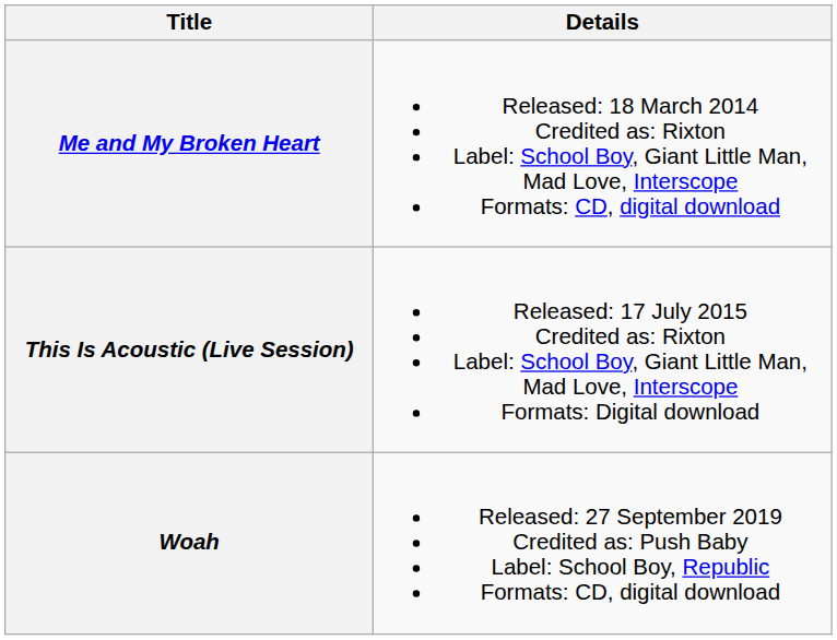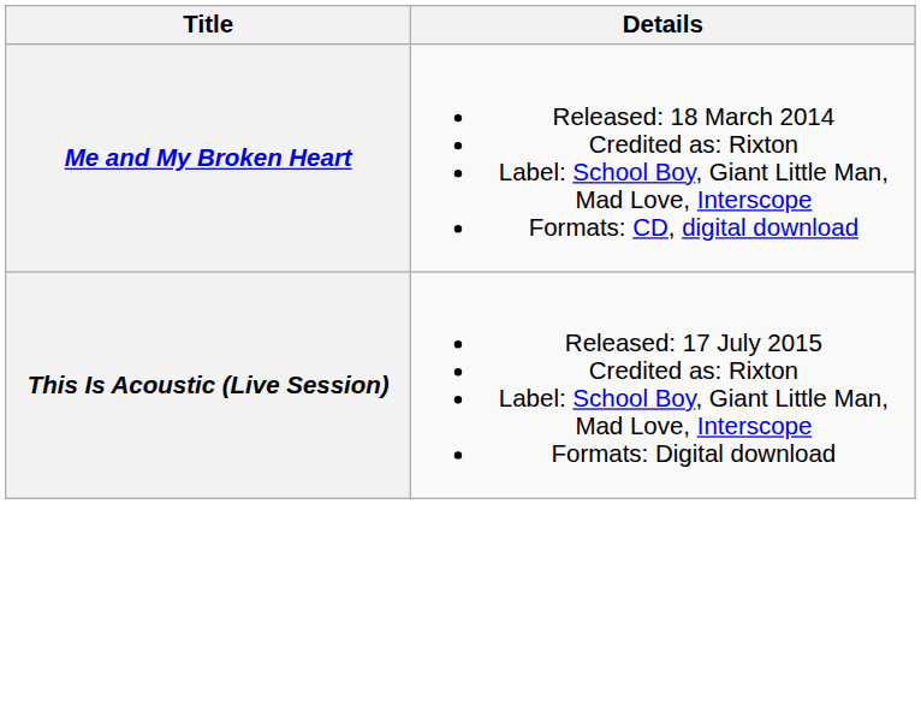- row: Woah | Released: 27 September 2019 Credited as: Push Baby Label: School Boy, Republic Formats: CD, digital download
